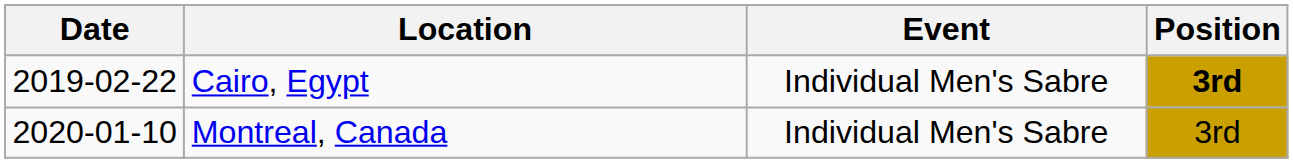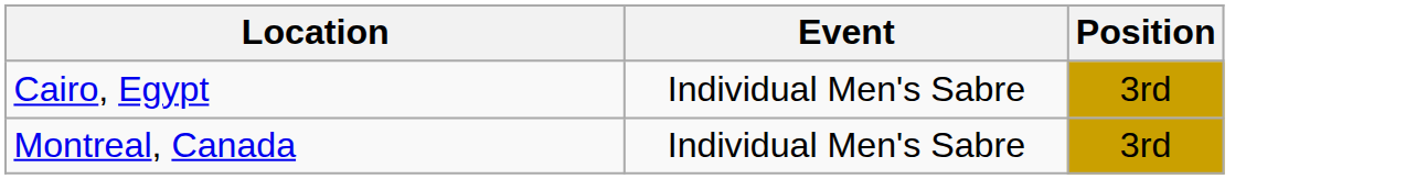- column: Date | 2019-02-22 | 2020-01-10
Cairo, Egypt | Position: bold -> normal
